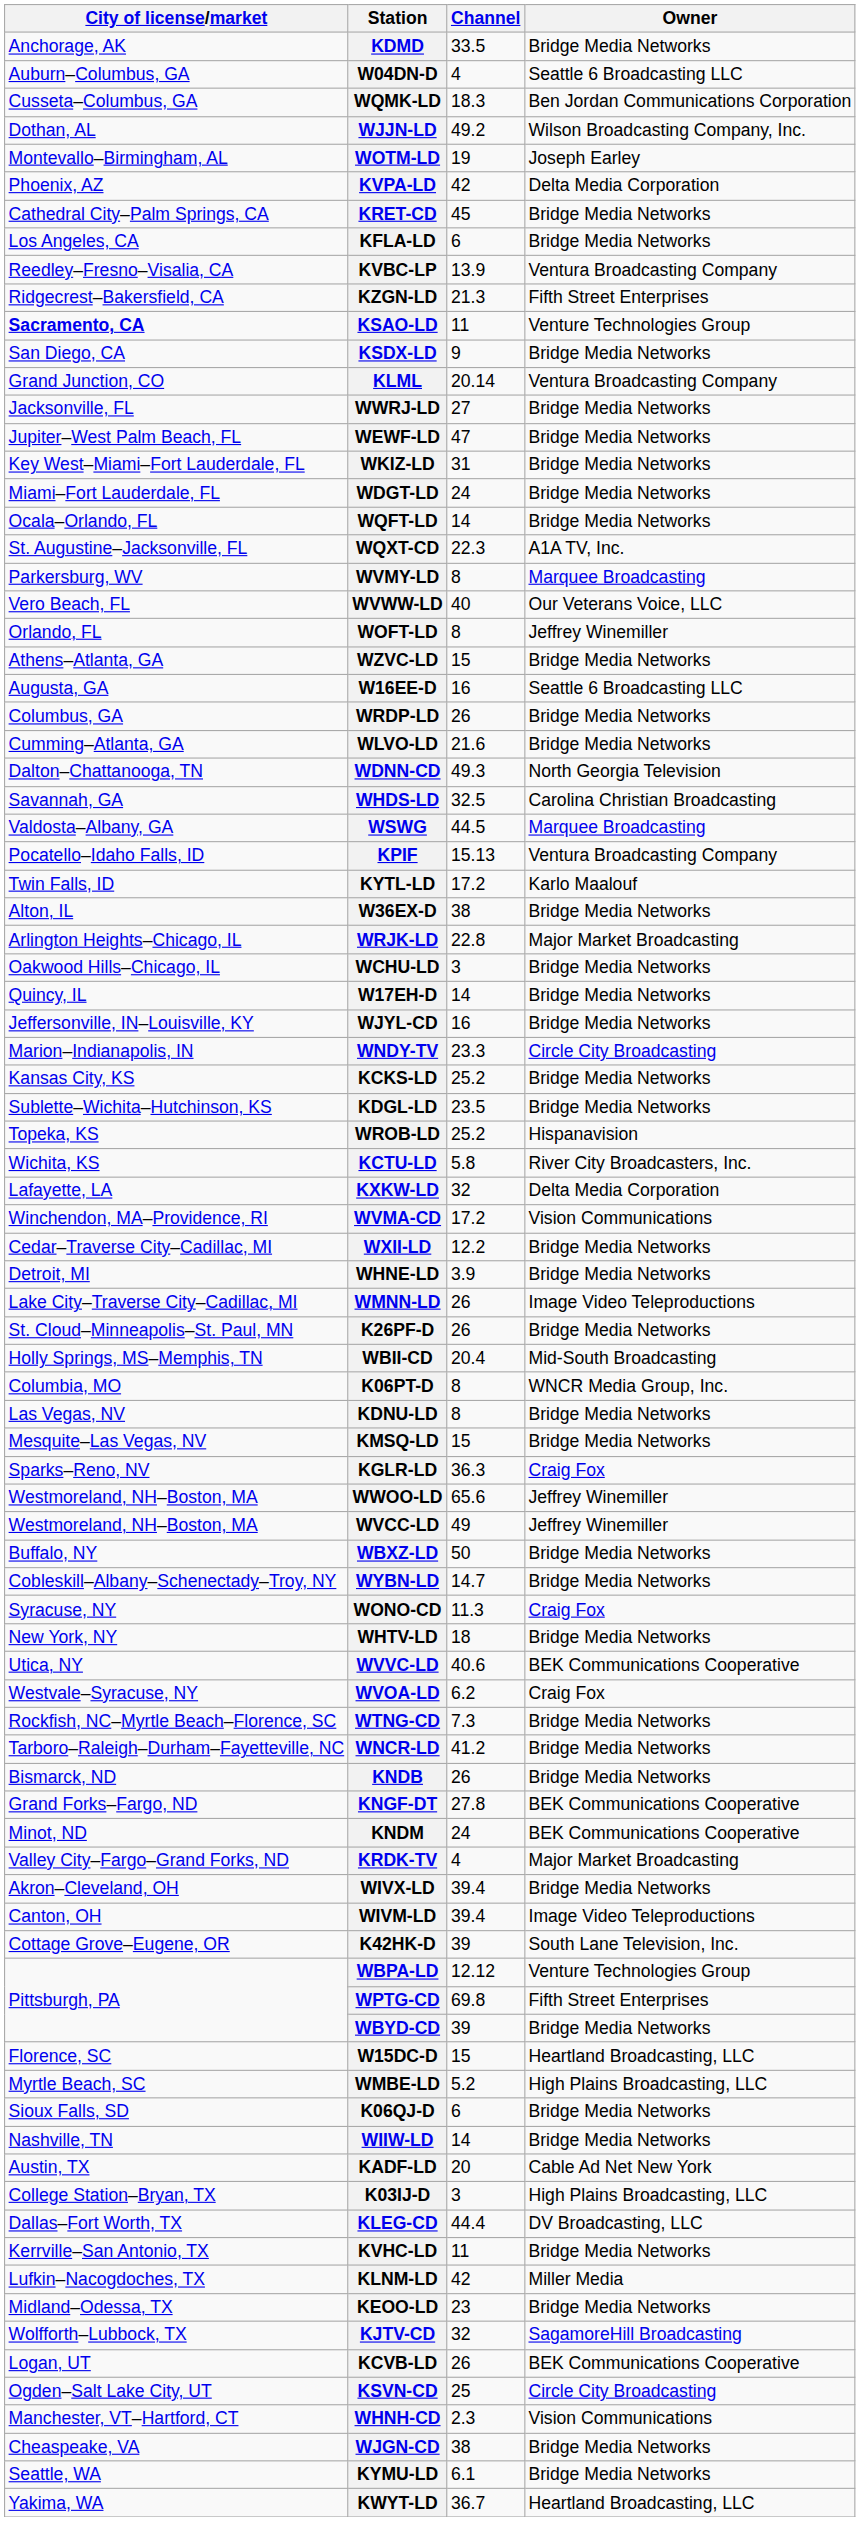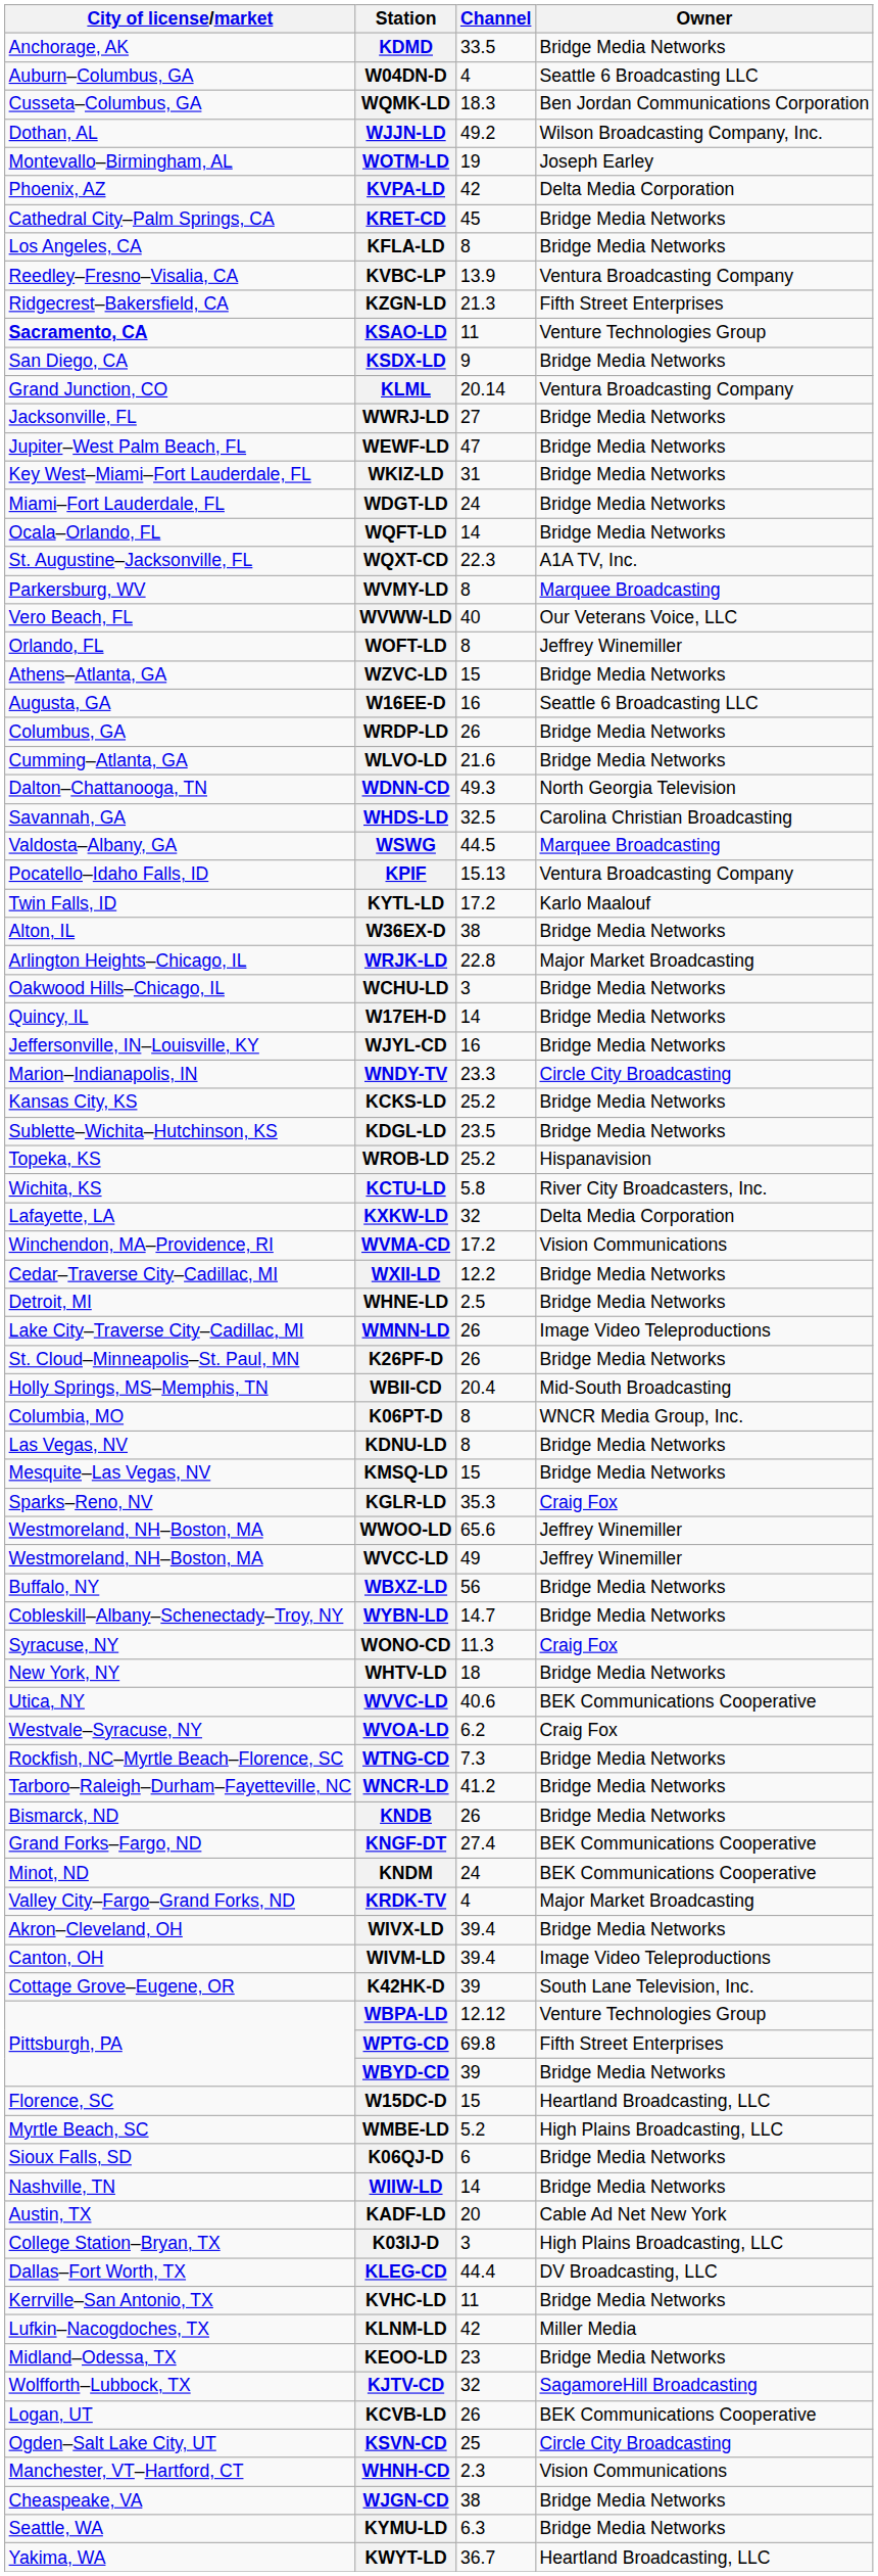KFLA-LD | Channel: 6 -> 8
WHNE-LD | Channel: 3.9 -> 2.5
KGLR-LD | Channel: 36.3 -> 35.3
WBXZ-LD | Channel: 50 -> 56
KNGF-DT | Channel: 27.8 -> 27.4
KYMU-LD | Channel: 6.1 -> 6.3
